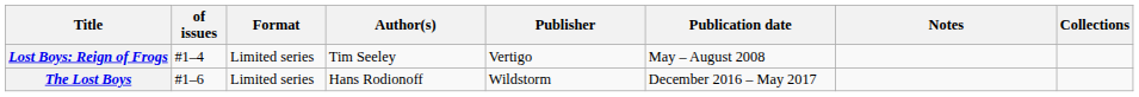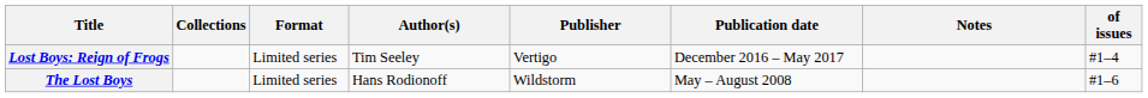columns swapped: of issues <-> Collections
Lost Boys: Reign of Frogs | Publication date: May – August 2008 -> December 2016 – May 2017
The Lost Boys | Publication date: December 2016 – May 2017 -> May – August 2008
